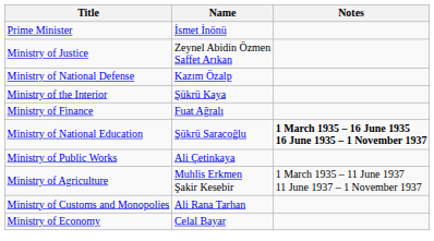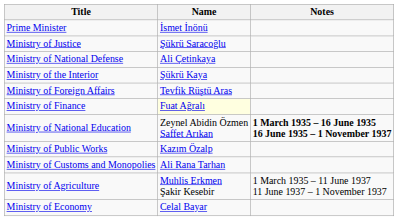Ministry of Justice | Name: Zeynel Abidin Özmen Saffet Arıkan -> Şükrü Saracoğlu
Ministry of National Defense | Name: Kazım Özalp -> Ali Çetinkaya
+ row: Ministry of Foreign Affairs | Tevfik Rüştü Aras
Ministry of Finance | Name: no background -> lightyellow background
Ministry of National Education | Name: Şükrü Saracoğlu -> Zeynel Abidin Özmen Saffet Arıkan
Ministry of Public Works | Name: Ali Çetinkaya -> Kazım Özalp
rows swapped: Ministry of Agriculture <-> Ministry of Customs and Monopolies
